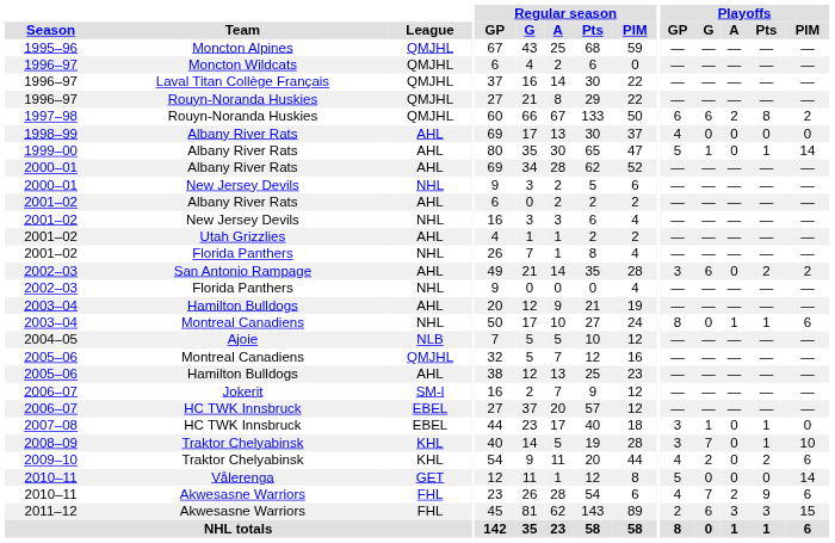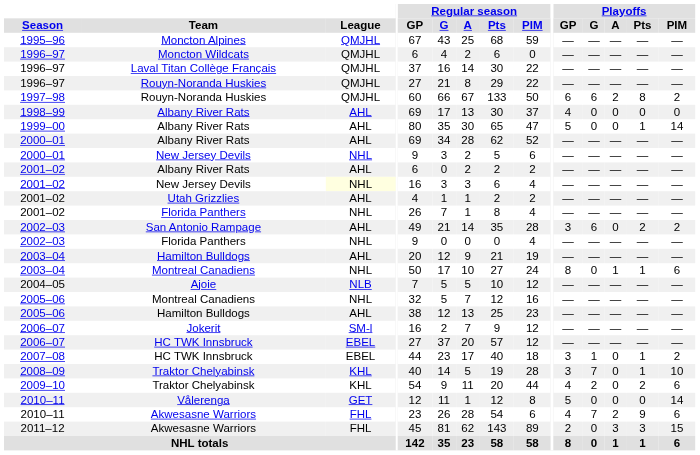1999–00 | Playoffs / G: 1 -> 0
2001–02 / New Jersey Devils | League: no background -> lightyellow background
2005–06 / Montreal Canadiens | League: QMJHL -> NHL
2007–08 | Playoffs / PIM: 0 -> 2
2011–12 | Playoffs / G: 6 -> 0
